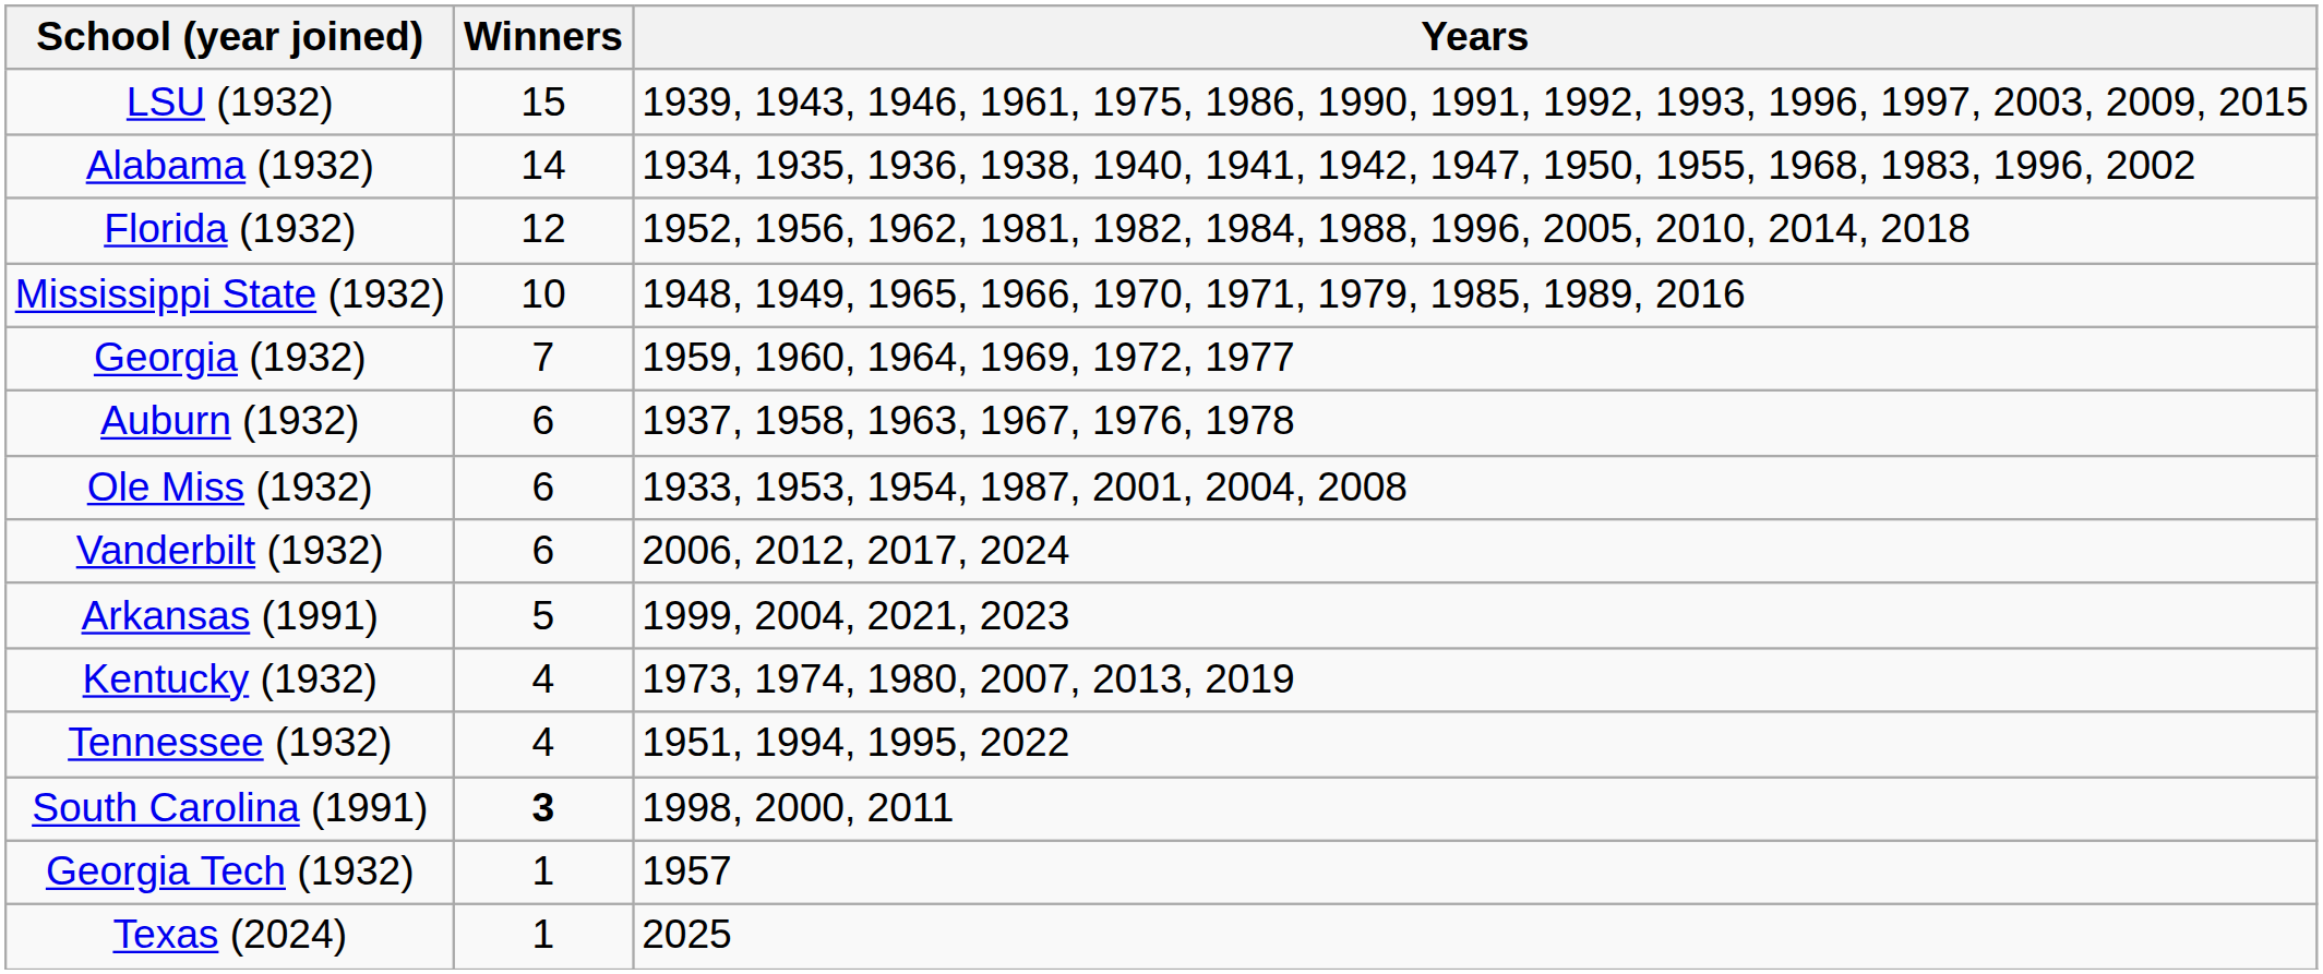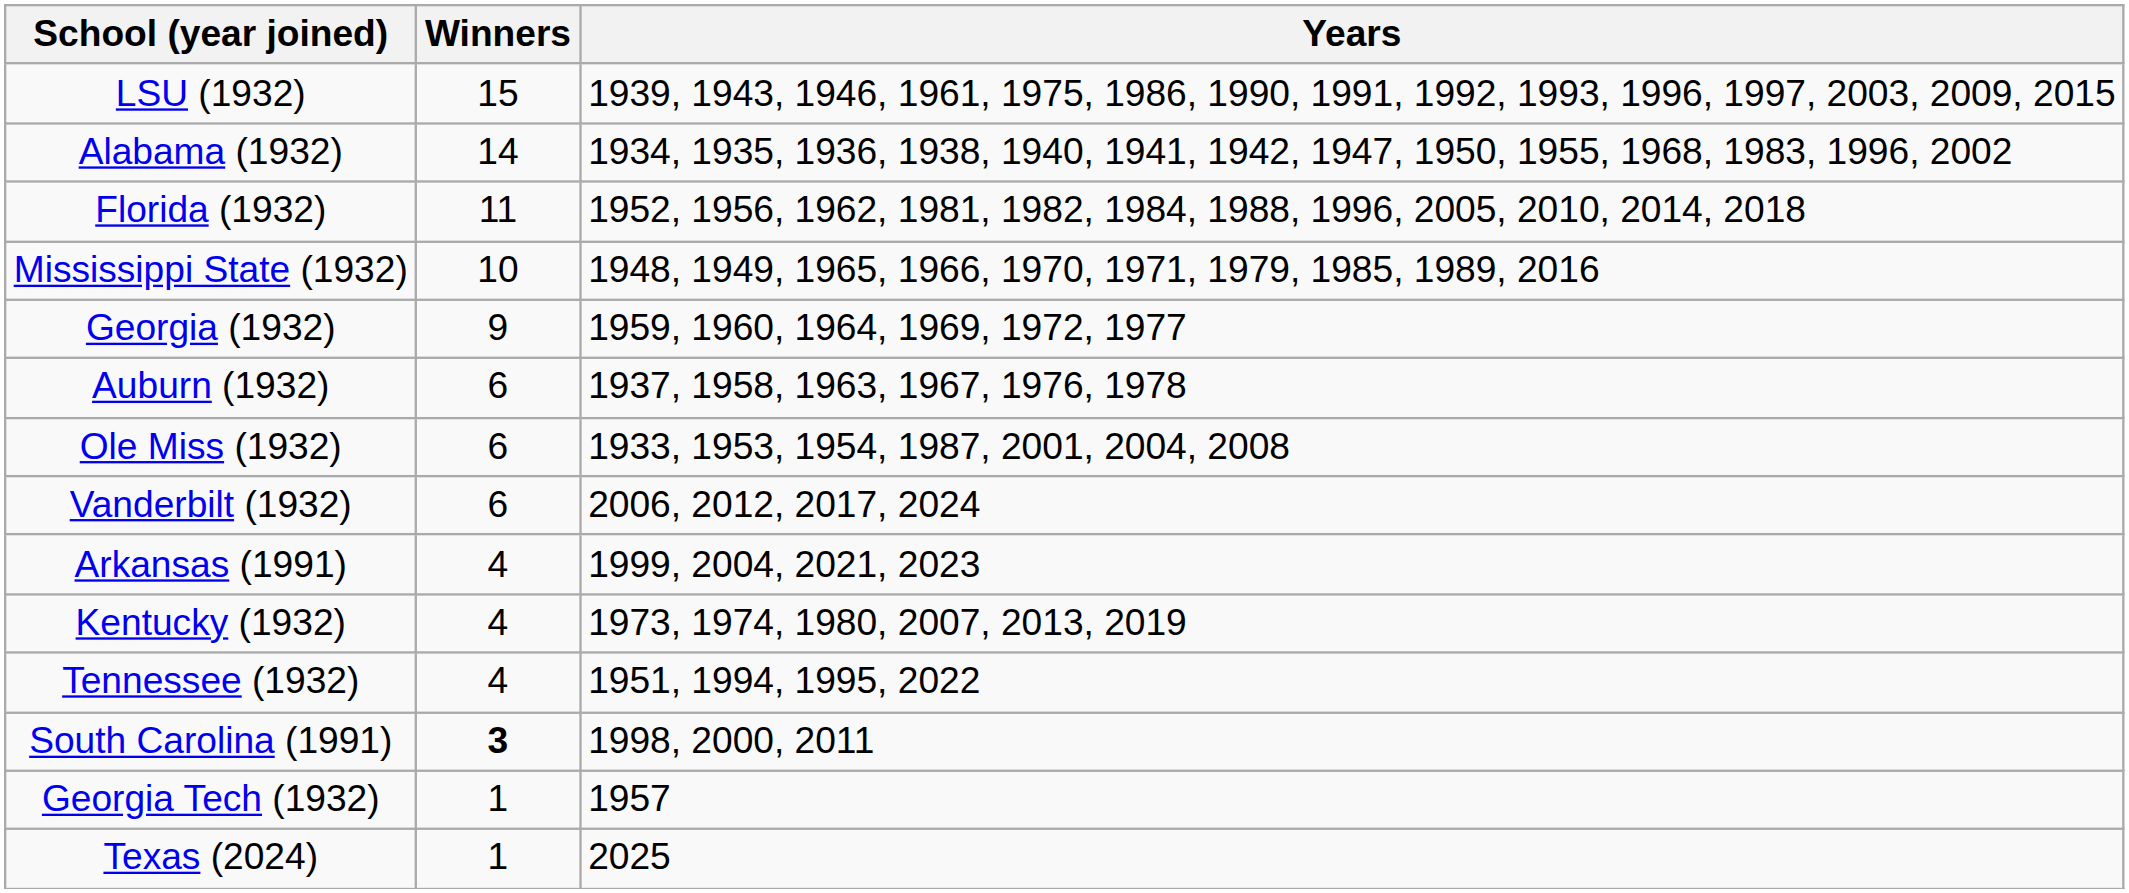Florida (1932) | Winners: 12 -> 11
Georgia (1932) | Winners: 7 -> 9
Arkansas (1991) | Winners: 5 -> 4
